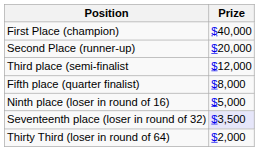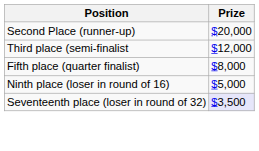- row: First Place (champion) | $40,000
- row: Thirty Third (loser in round of 64) | $2,000
